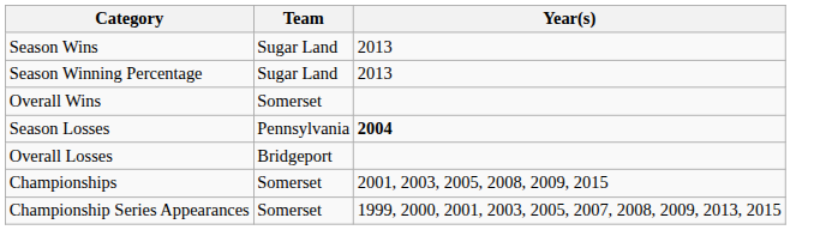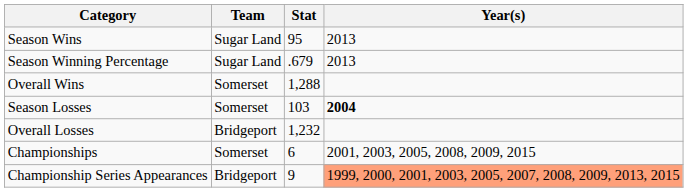+ column: Stat | 95 | .679 | 1,288 | 103 | 1,232 | 6 | 9
Season Losses | Team: Pennsylvania -> Somerset
Championship Series Appearances | Team: Somerset -> Bridgeport
Championship Series Appearances | Year(s): no background -> lightsalmon background
